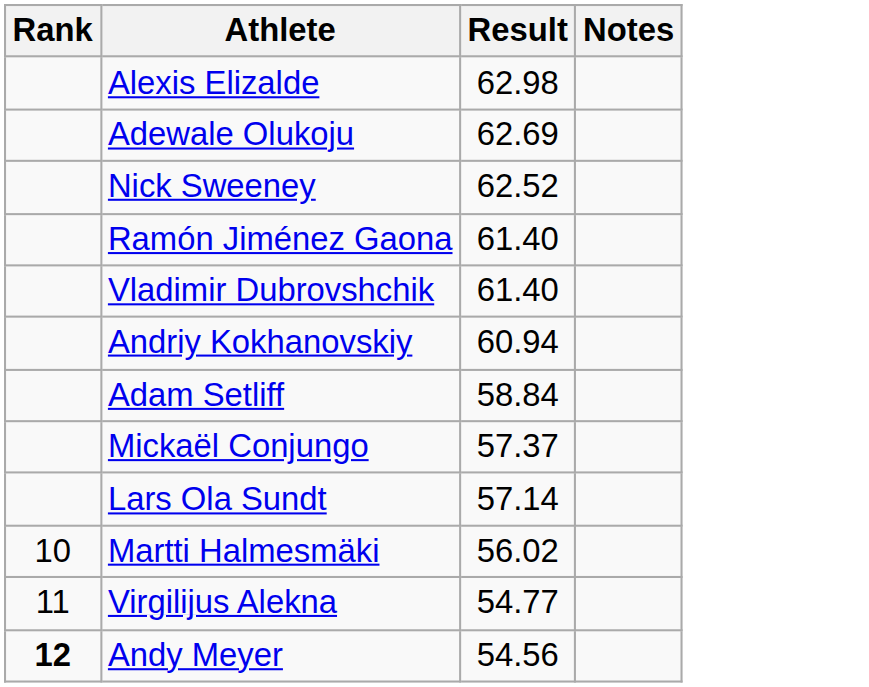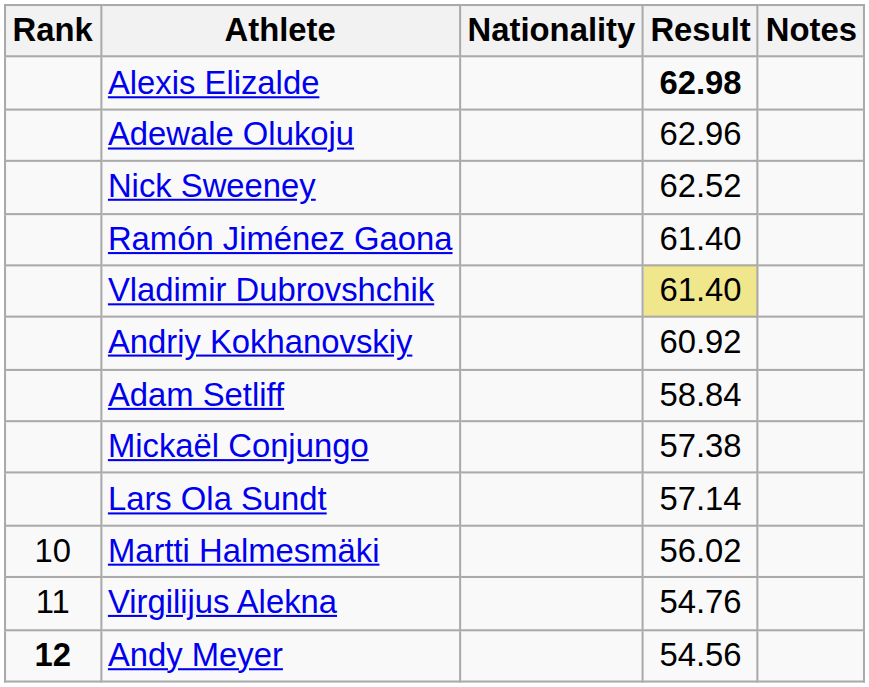+ column: Nationality
Alexis Elizalde | Result: normal -> bold
Adewale Olukoju | Result: 62.69 -> 62.96
Vladimir Dubrovshchik | Result: no background -> khaki background
Andriy Kokhanovskiy | Result: 60.94 -> 60.92
Mickaël Conjungo | Result: 57.37 -> 57.38
Virgilijus Alekna | Result: 54.77 -> 54.76
